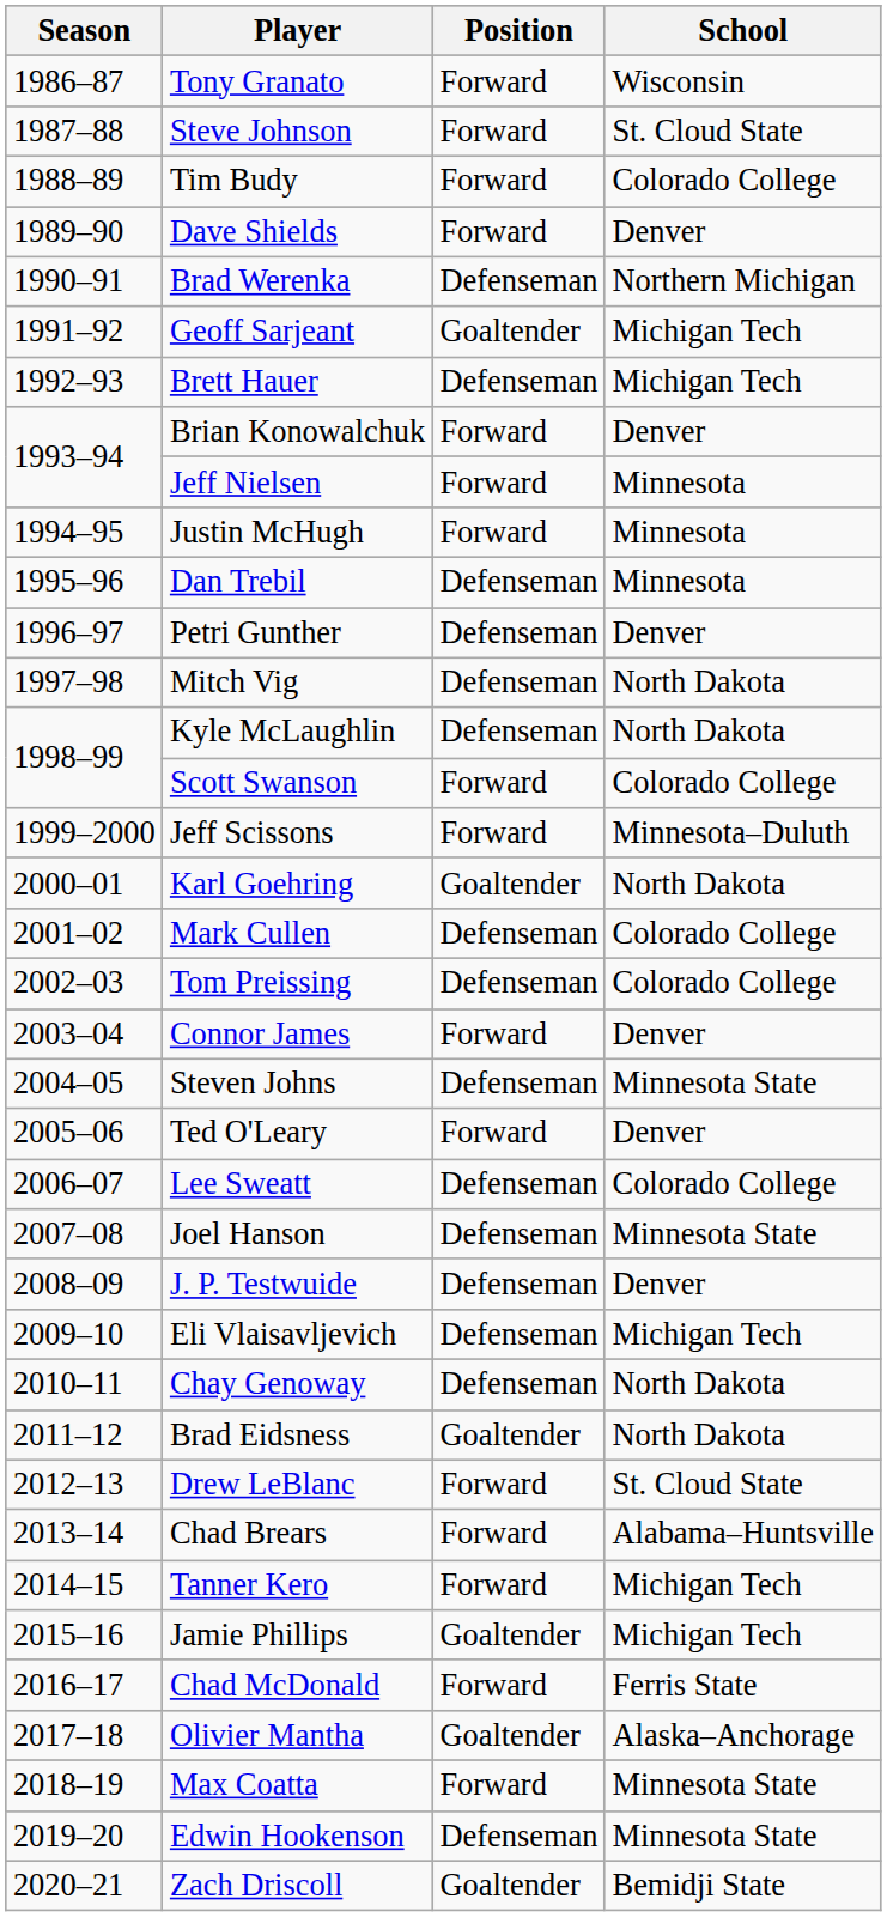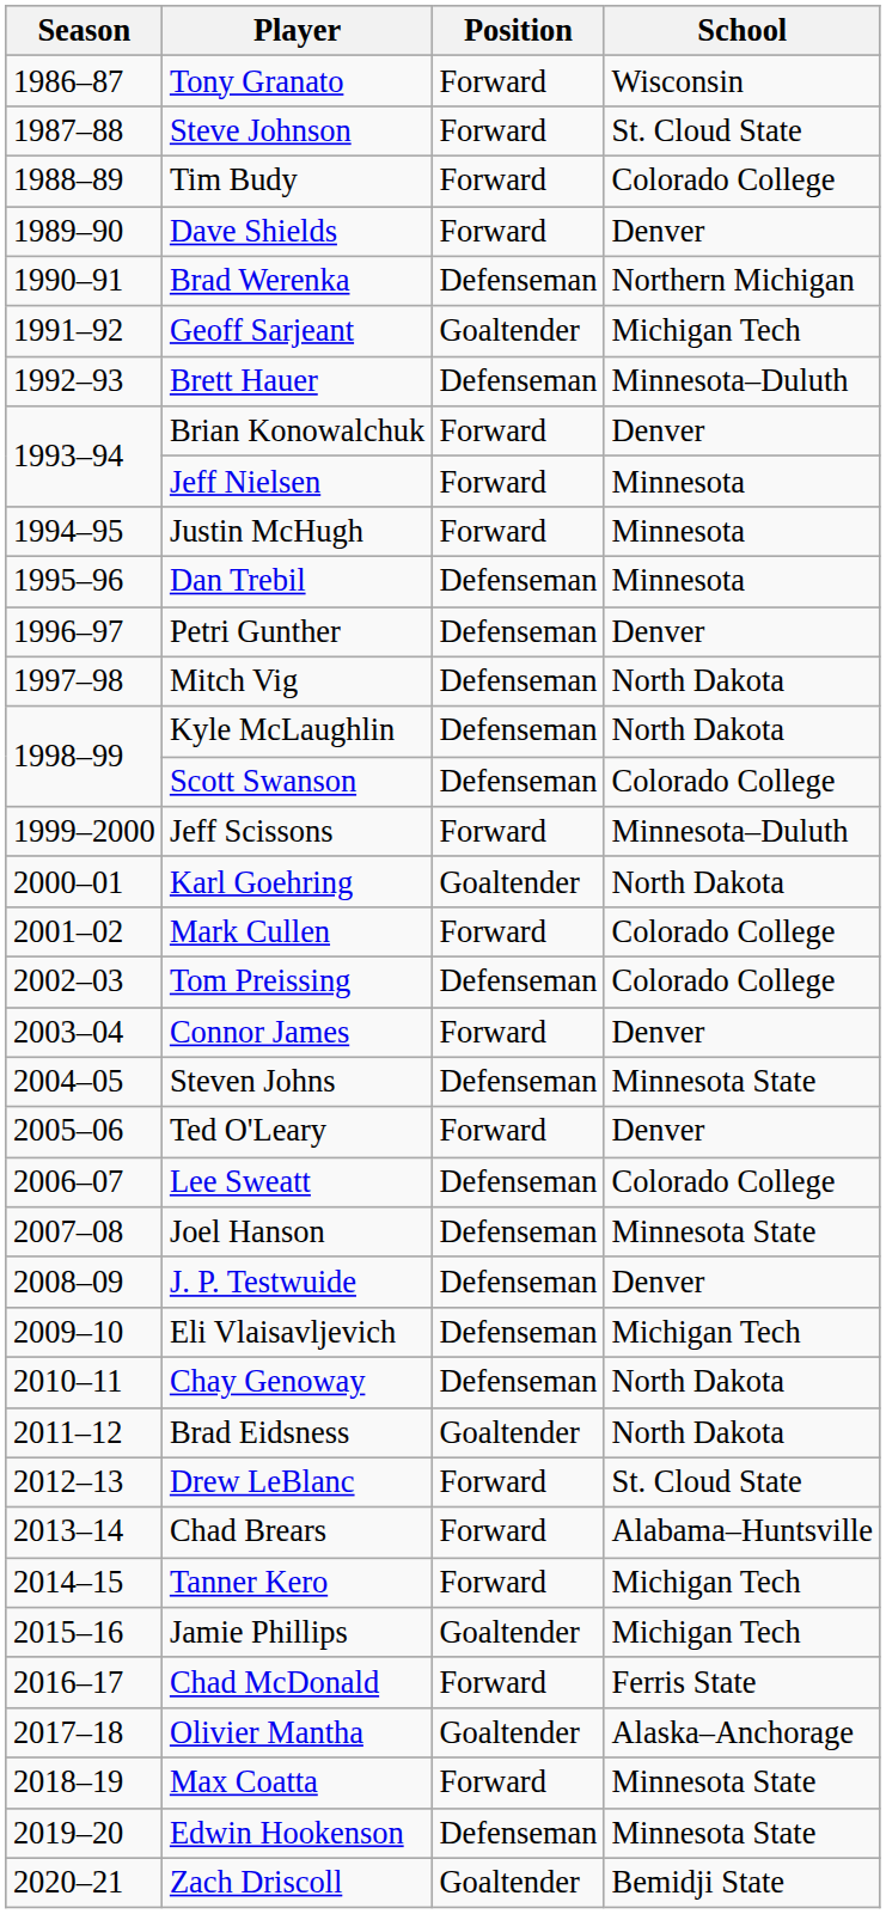Brett Hauer | School: Michigan Tech -> Minnesota–Duluth
Scott Swanson | Position: Forward -> Defenseman
Mark Cullen | Position: Defenseman -> Forward
